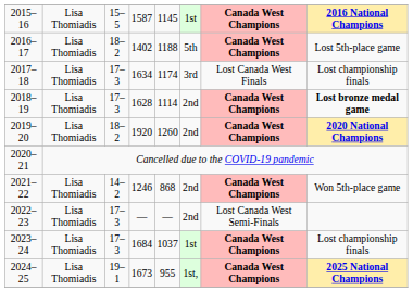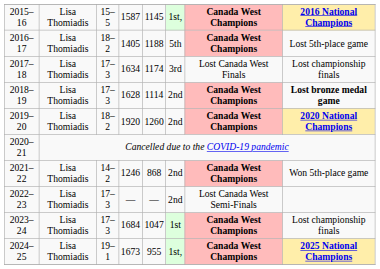2015–16 | column 6: 1st -> 1st,
2016–17 | column 4: 1402 -> 1405
2023–24 | column 5: 1037 -> 1047
